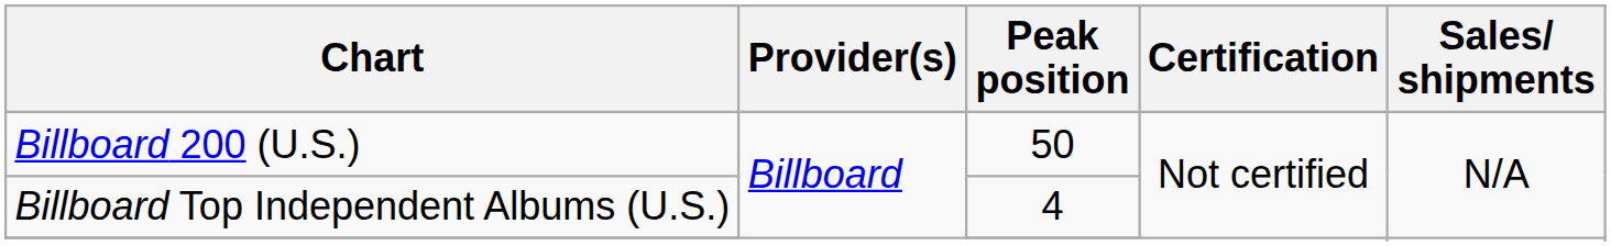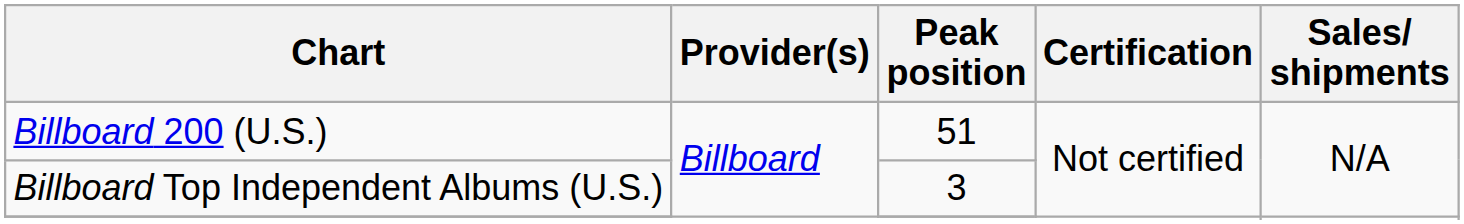Billboard 200 (U.S.) | Peak position: 50 -> 51
Billboard Top Independent Albums (U.S.) | Peak position: 4 -> 3
